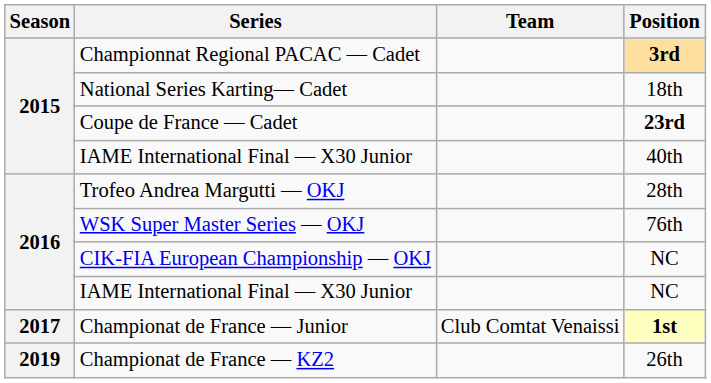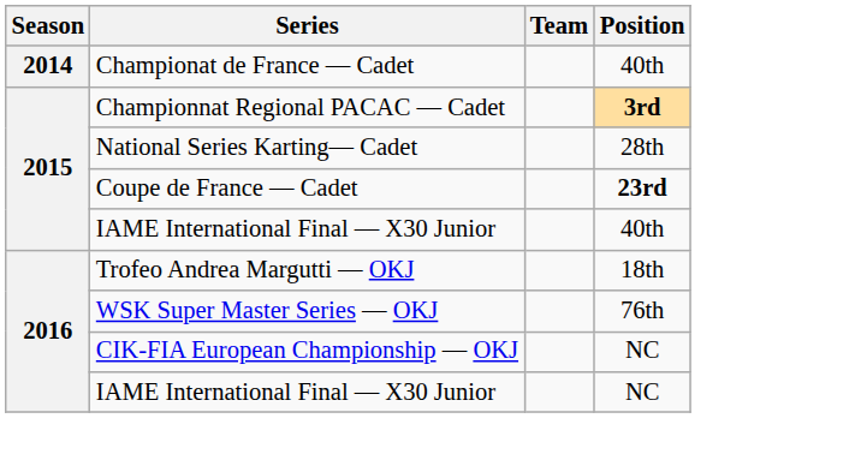+ row: 2014 | Championat de France — Cadet | 40th
National Series Karting— Cadet | Position: 18th -> 28th
Trofeo Andrea Margutti — OKJ | Position: 28th -> 18th
- row: 2017 | Championat de France — Junior | Club Comtat Venaissi | 1st
- row: 2019 | Championat de France — KZ2 | 26th
